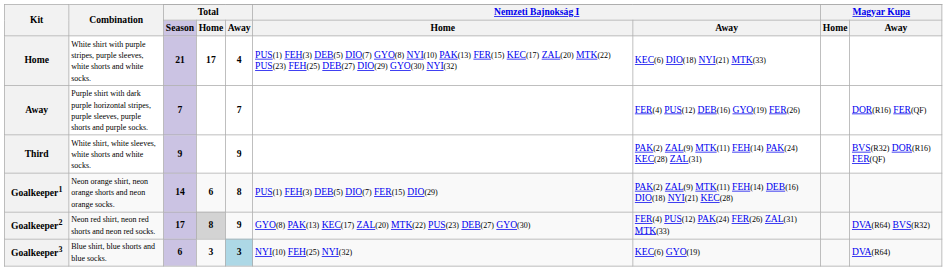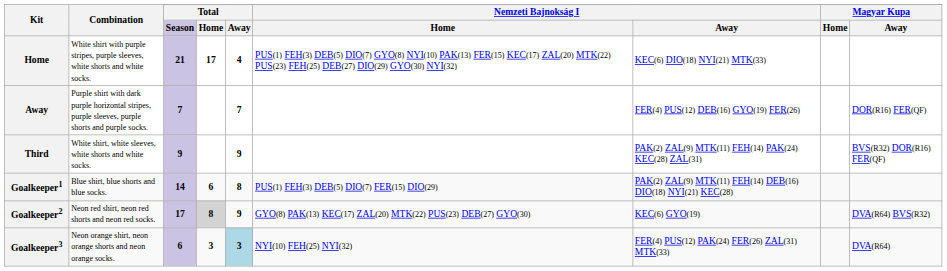Goalkeeper1 | Combination: Neon orange shirt, neon orange shorts and neon orange socks. -> Blue shirt, blue shorts and blue socks.
Goalkeeper2 | column 7: FER(4) PUS(12) PAK(24) FER(26) ZAL(31) MTK(33) -> KEC(6) GYO(19)
Goalkeeper3 | Combination: Blue shirt, blue shorts and blue socks. -> Neon orange shirt, neon orange shorts and neon orange socks.
Goalkeeper3 | column 7: KEC(6) GYO(19) -> FER(4) PUS(12) PAK(24) FER(26) ZAL(31) MTK(33)
